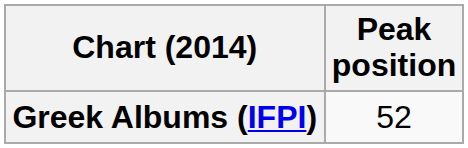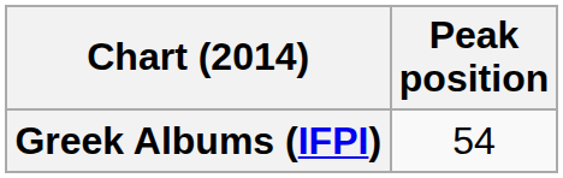Greek Albums (IFPI) | Peak position: 52 -> 54
